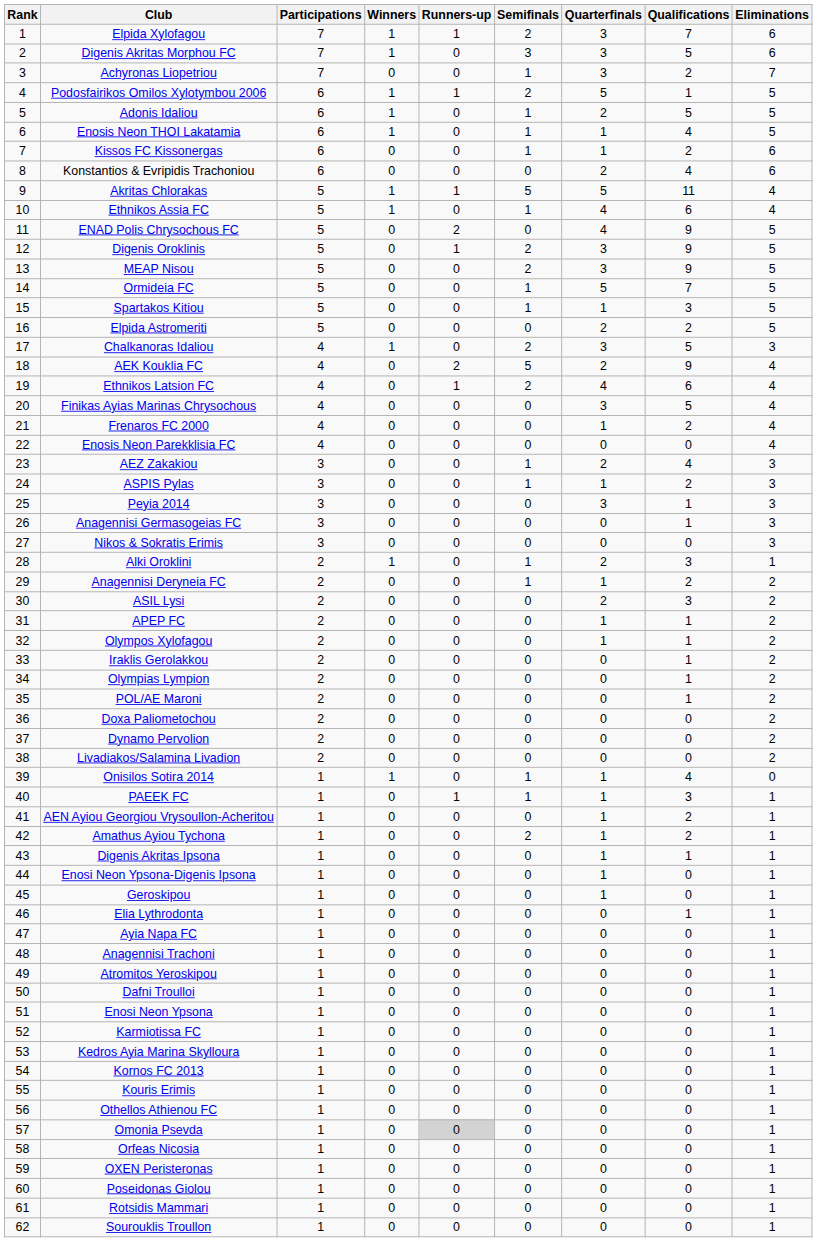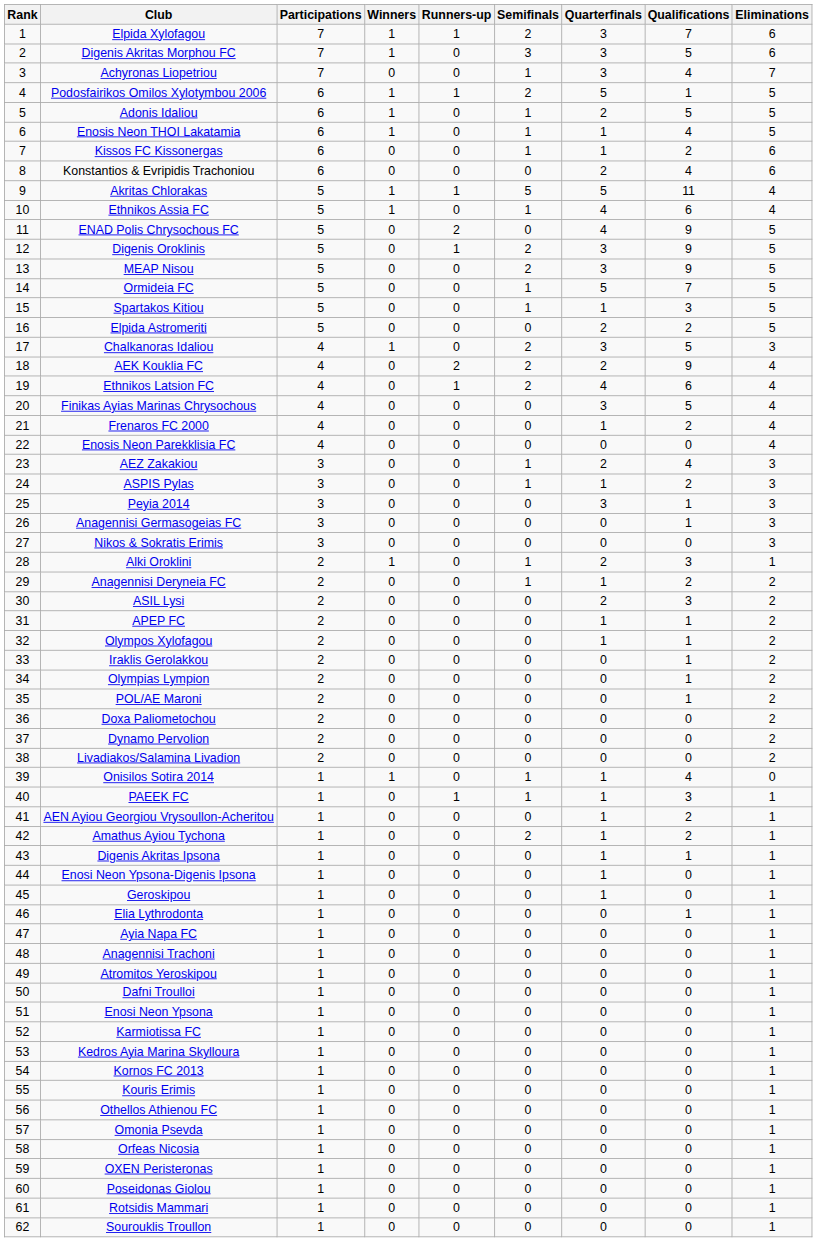Achyronas Liopetriou | Qualifications: 2 -> 4
AEK Kouklia FC | Semifinals: 5 -> 2
Omonia Psevda | Runners-up: lightgrey background -> no background
